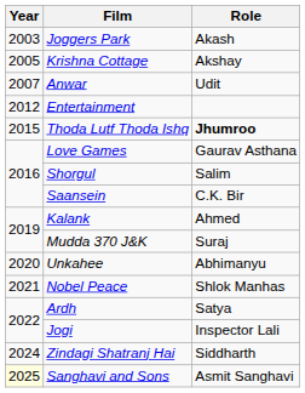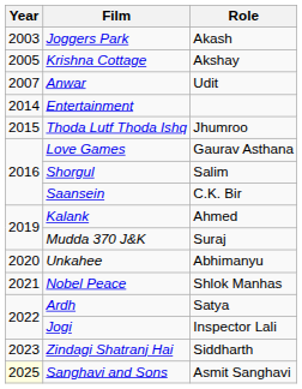Entertainment | Year: 2012 -> 2014
Thoda Lutf Thoda Ishq | Role: bold -> normal
Zindagi Shatranj Hai | Year: 2024 -> 2023
